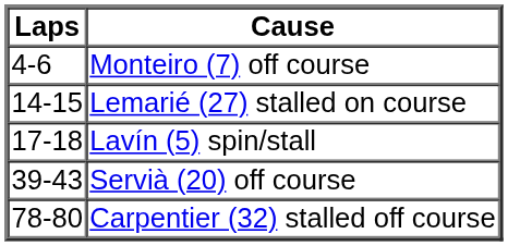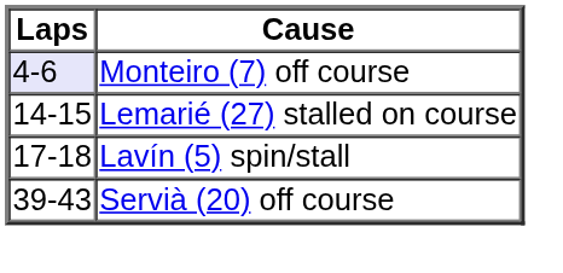Monteiro (7) off course | Laps: no background -> lavender background
- row: 78-80 | Carpentier (32) stalled off course
